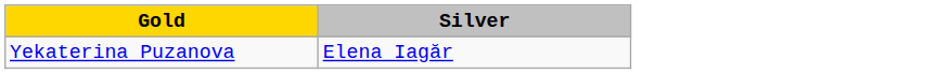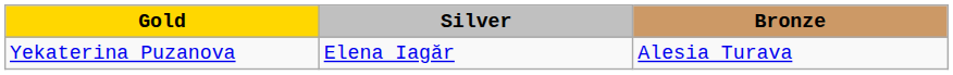+ column: Bronze | Alesia Turava
